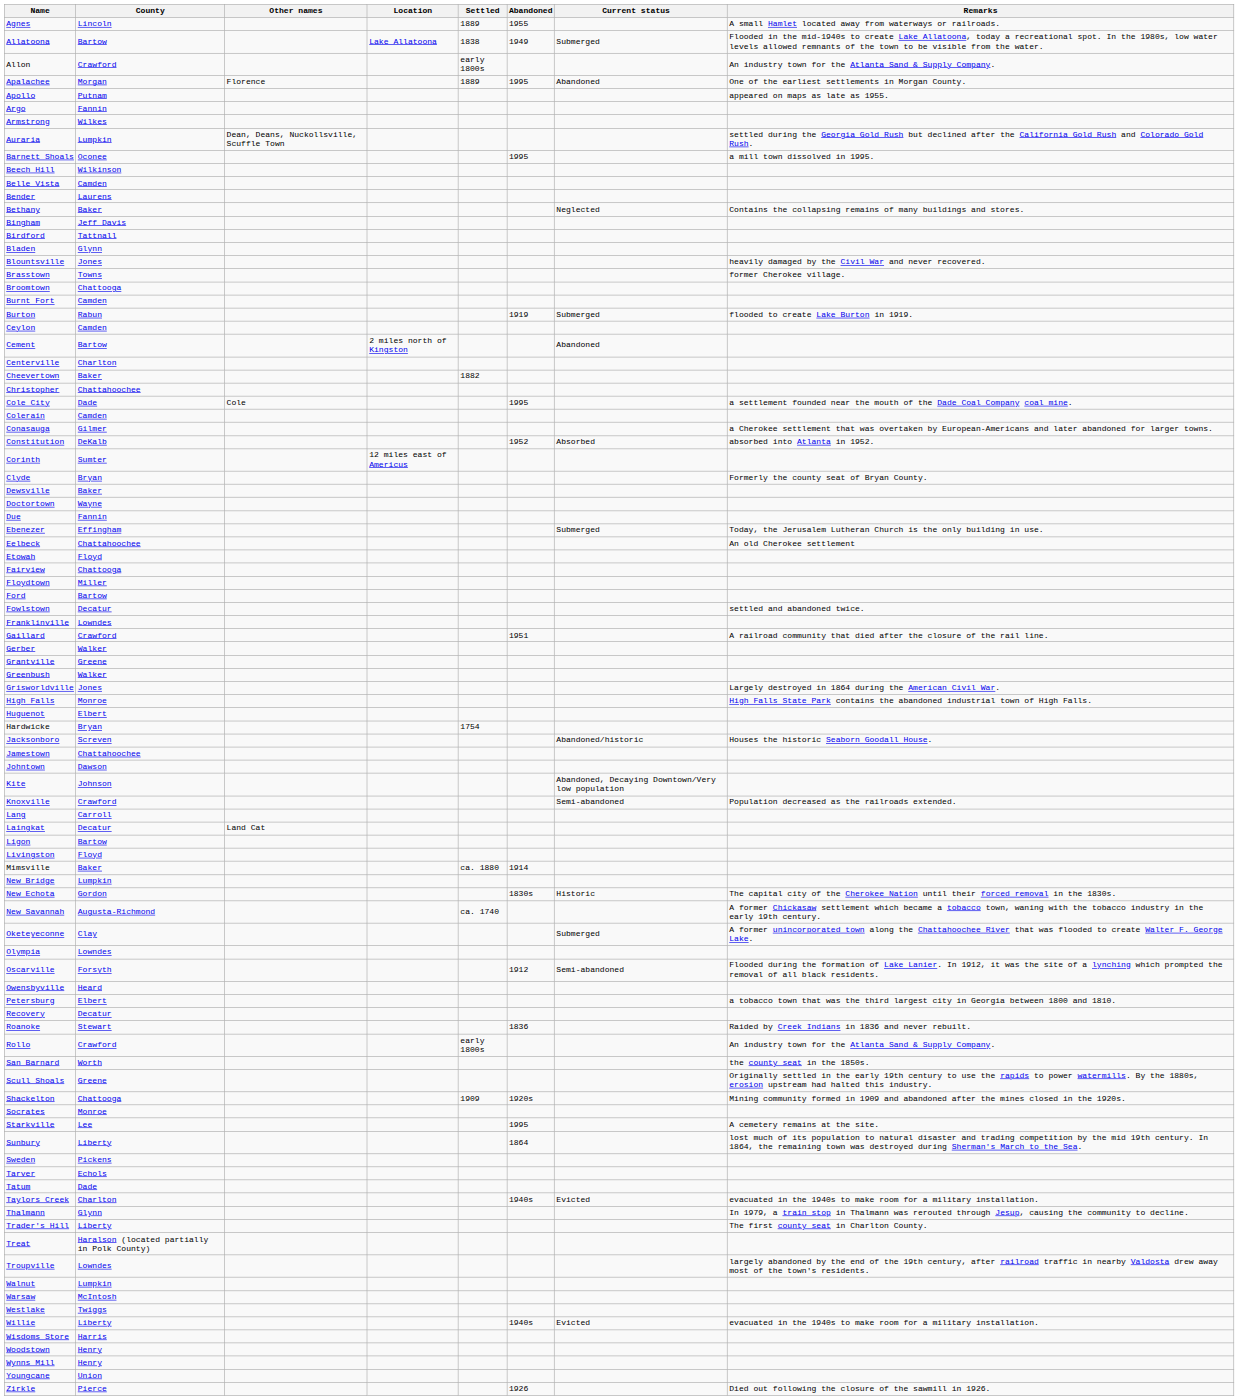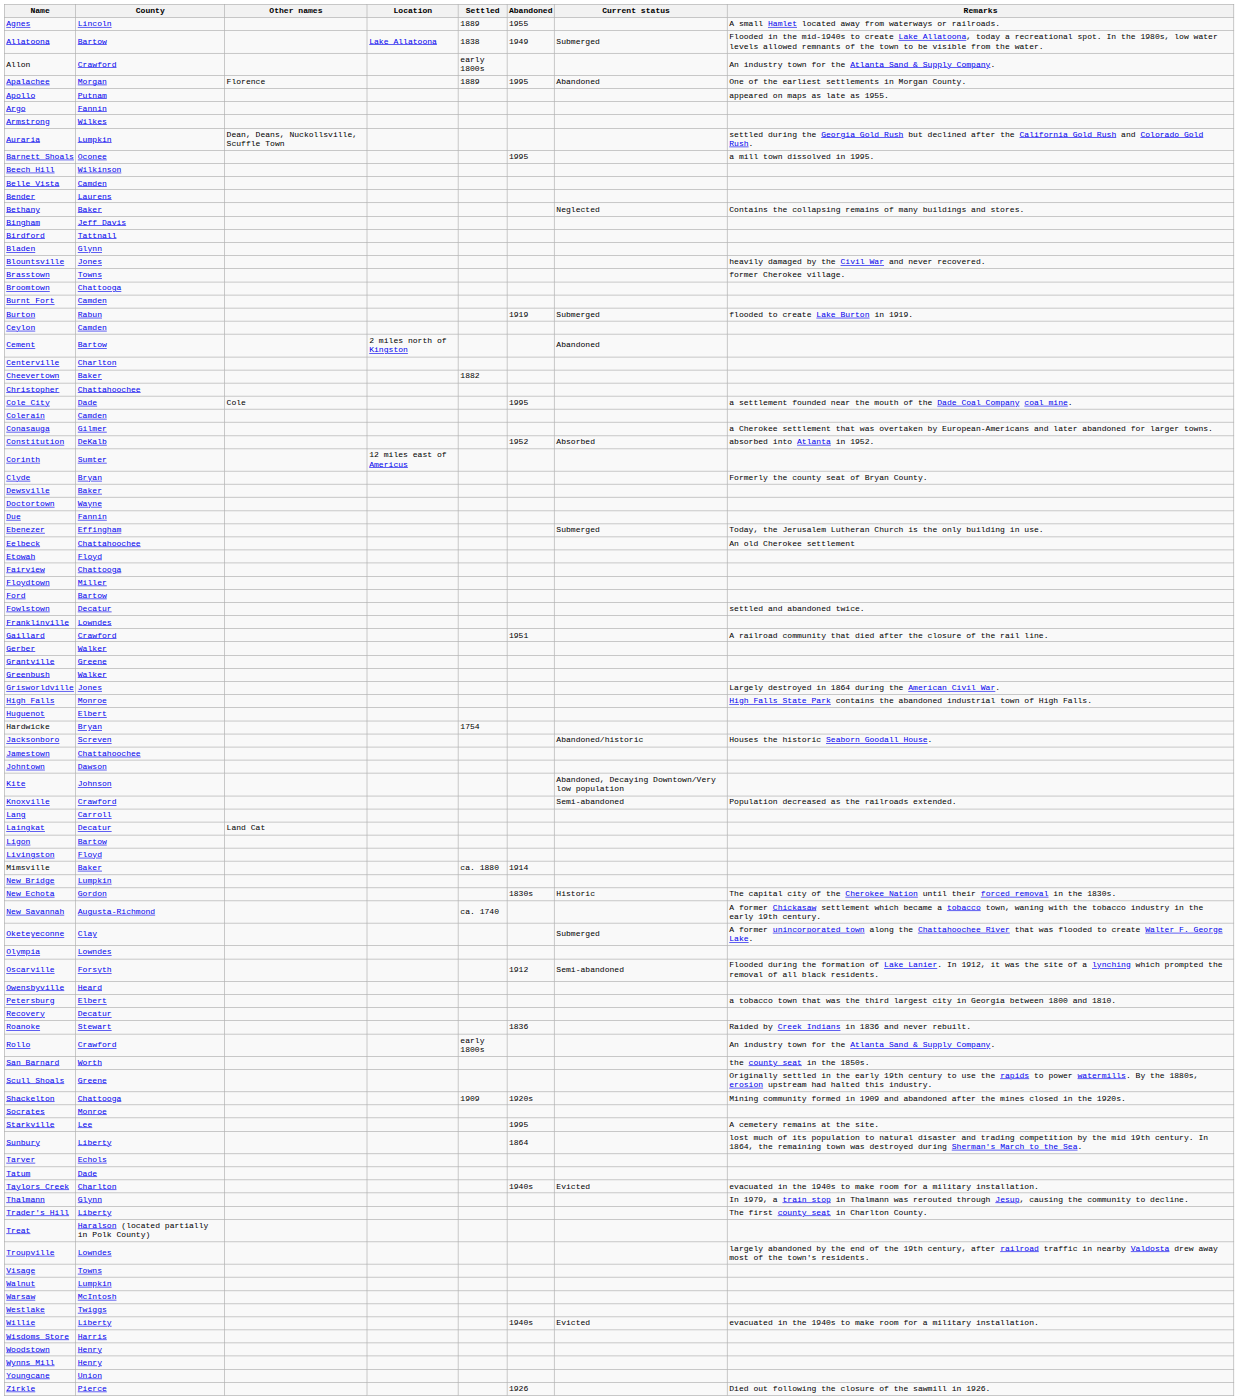- row: Sweden | Pickens
+ row: Visage | Towns
